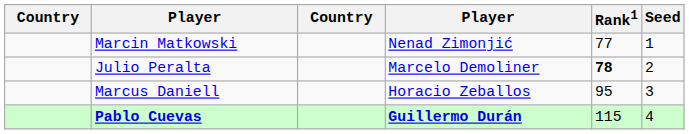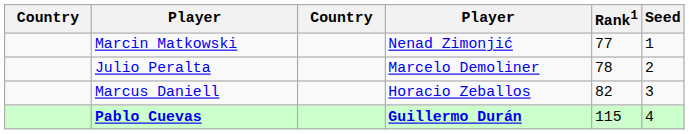Julio Peralta | Rank1: bold -> normal
Marcus Daniell | Rank1: 95 -> 82
